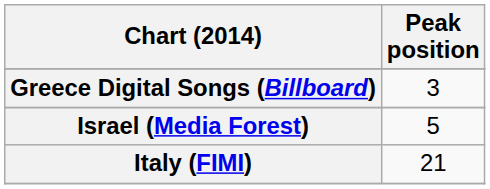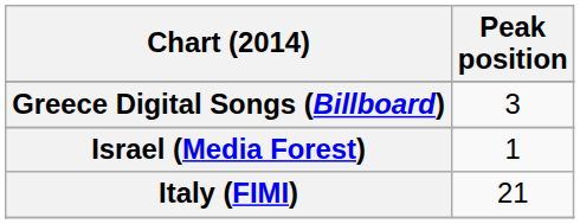Israel (Media Forest) | Peak position: 5 -> 1
